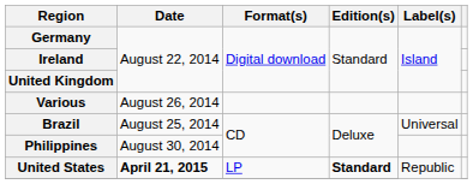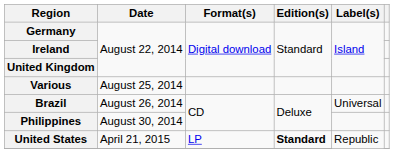Various | Date: August 26, 2014 -> August 25, 2014
Brazil | Date: August 25, 2014 -> August 26, 2014
United States | Date: bold -> normal
